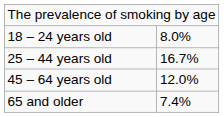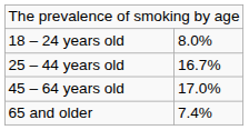45 – 64 years old | column 2: 12.0% -> 17.0%
